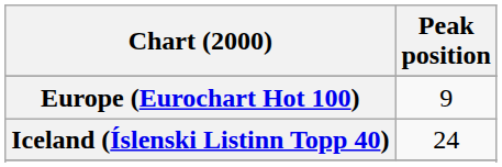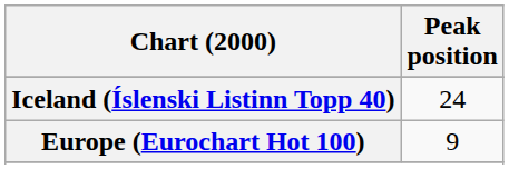rows swapped: Europe (Eurochart Hot 100) <-> Iceland (Íslenski Listinn Topp 40)
